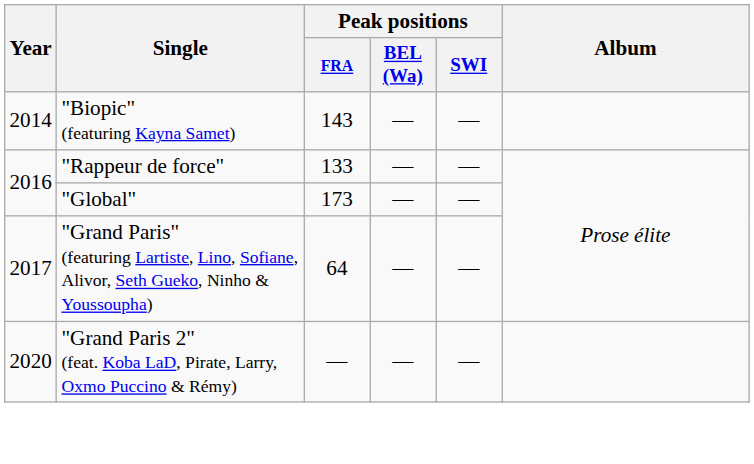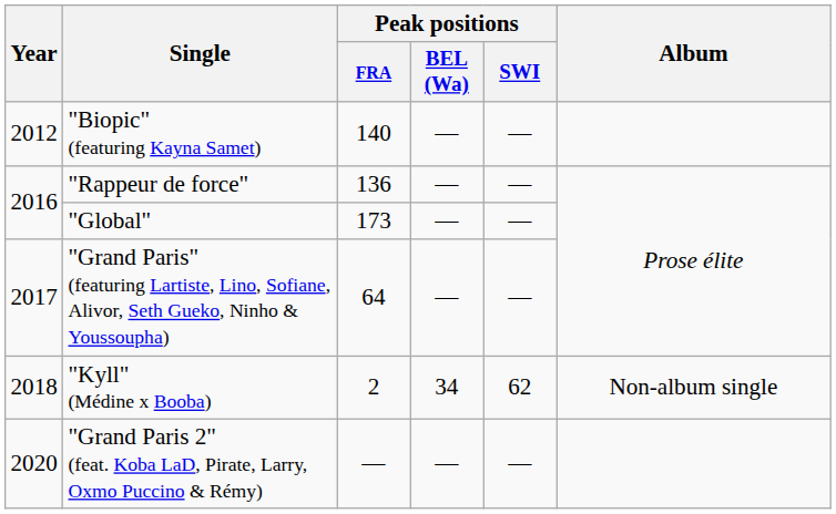"Biopic" (featuring Kayna Samet) | Year: 2014 -> 2012
"Biopic" (featuring Kayna Samet) | Peak positions / FRA: 143 -> 140
"Rappeur de force" | Peak positions / FRA: 133 -> 136
+ row: 2018 | "Kyll" (Médine x Booba) | 2 | 34 | 62 | Non-album single
